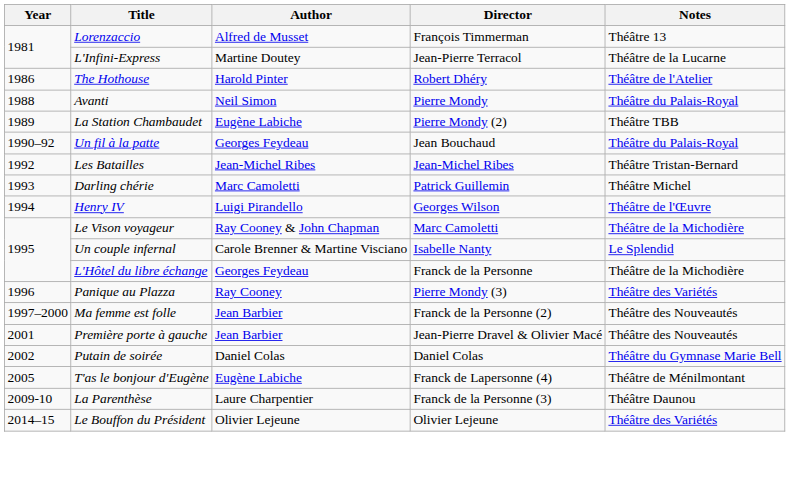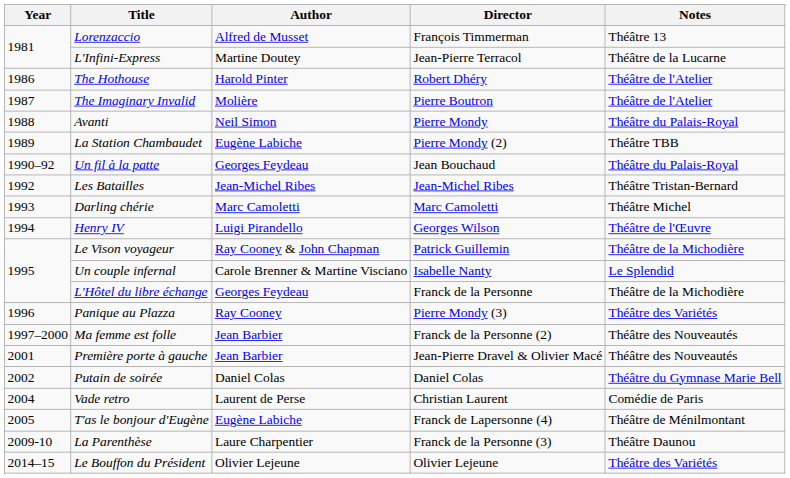+ row: 1987 | The Imaginary Invalid | Molière | Pierre Boutron | Théâtre de l'Atelier
Darling chérie | Director: Patrick Guillemin -> Marc Camoletti
Le Vison voyageur | Director: Marc Camoletti -> Patrick Guillemin
+ row: 2004 | Vade retro | Laurent de Perse | Christian Laurent | Comédie de Paris
